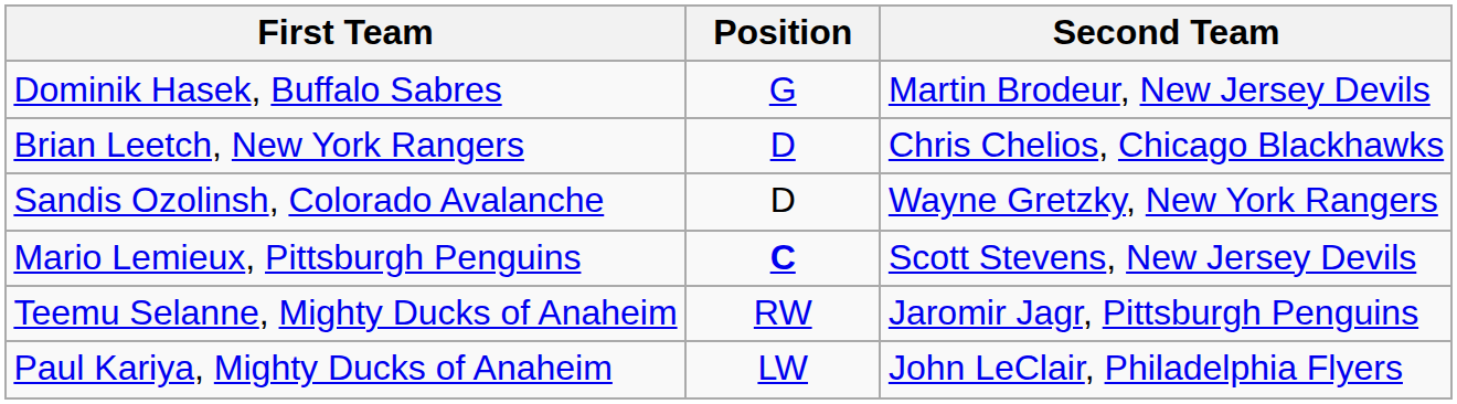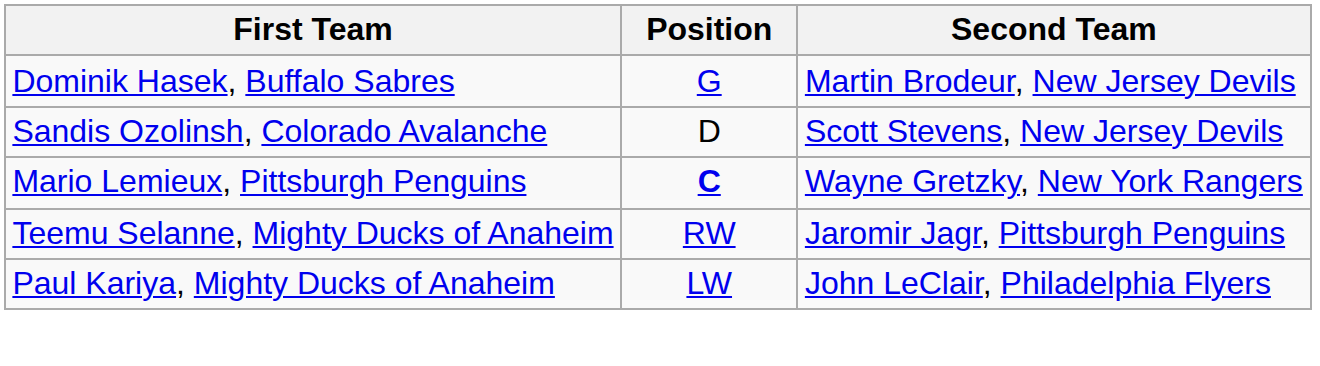- row: Brian Leetch, New York Rangers | D | Chris Chelios, Chicago Blackhawks
Sandis Ozolinsh, Colorado Avalanche | Second Team: Wayne Gretzky, New York Rangers -> Scott Stevens, New Jersey Devils
Mario Lemieux, Pittsburgh Penguins | Second Team: Scott Stevens, New Jersey Devils -> Wayne Gretzky, New York Rangers
